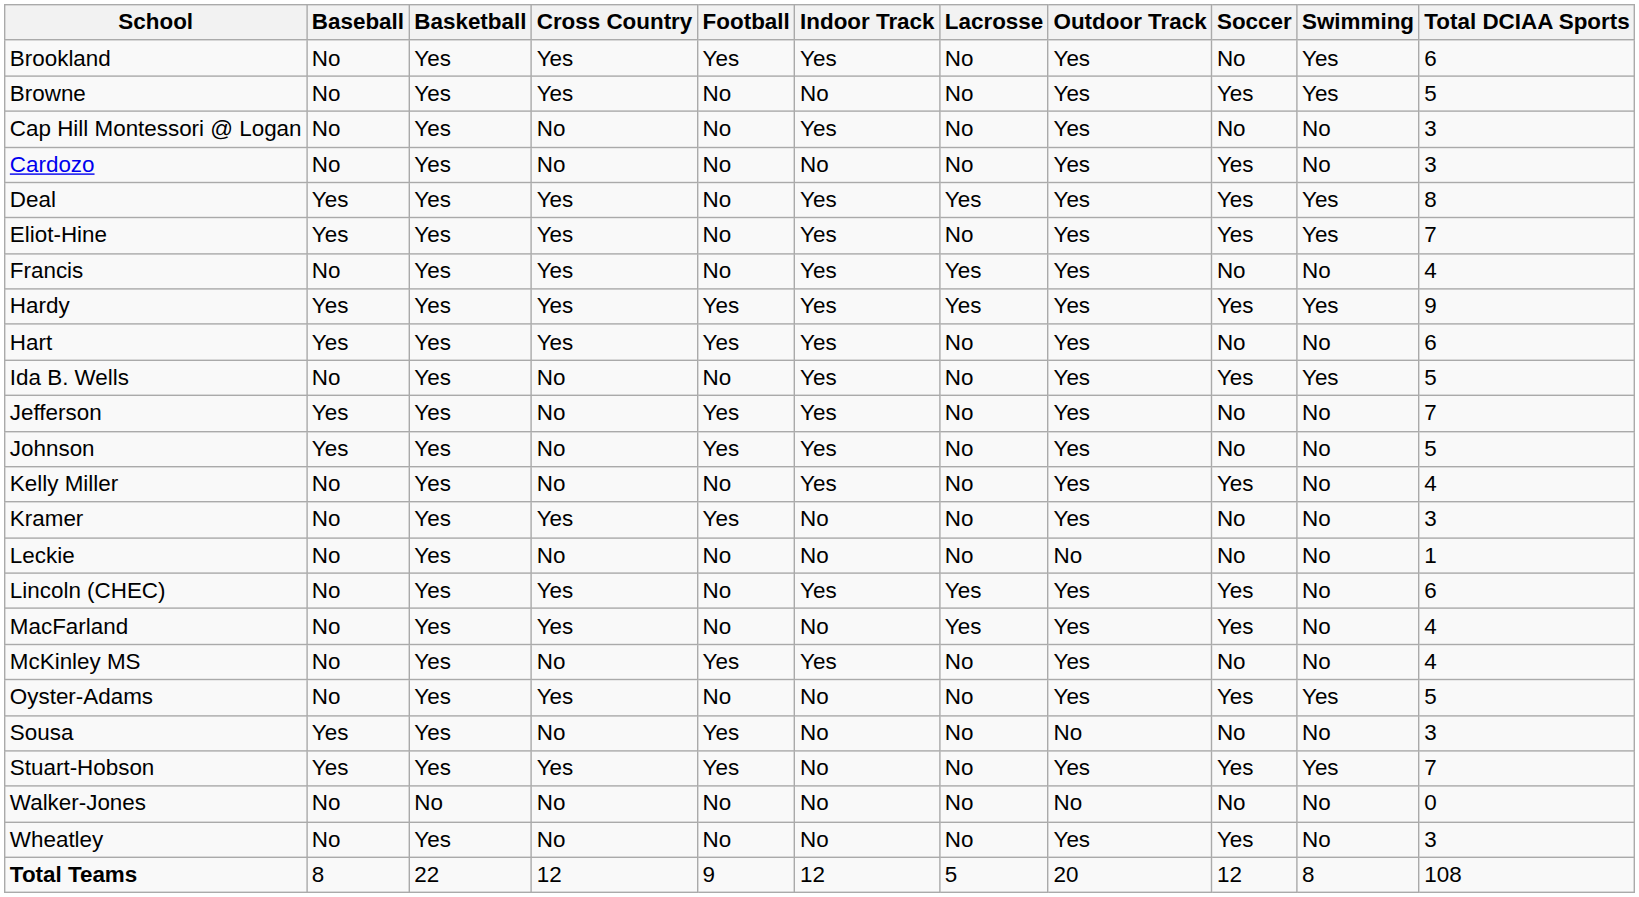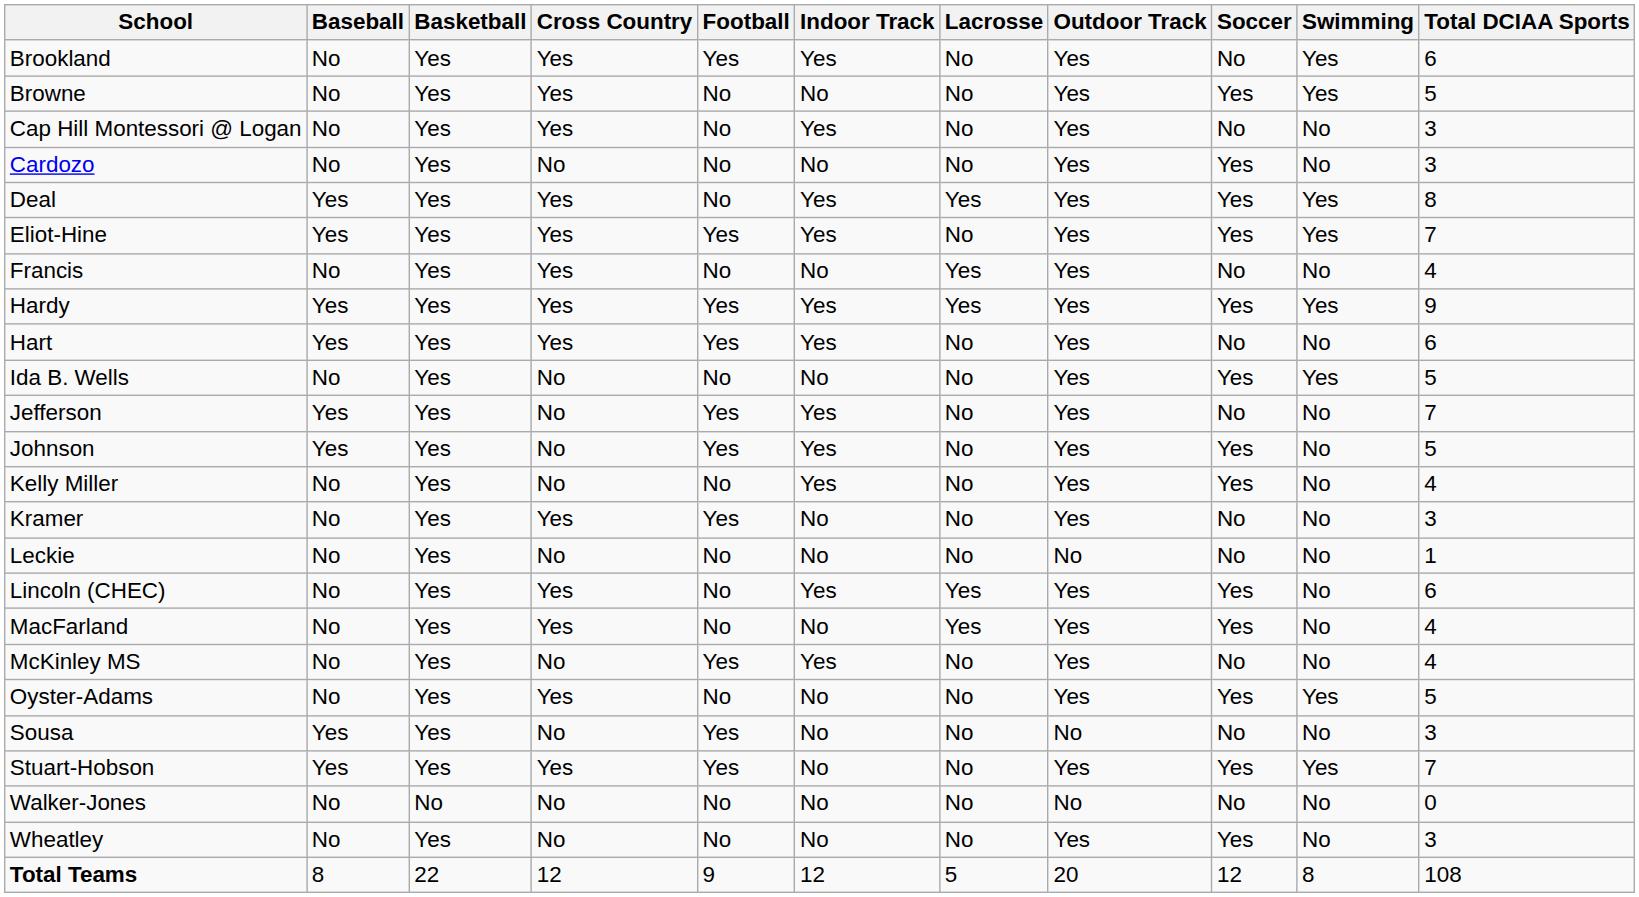Cap Hill Montessori @ Logan | Cross Country: No -> Yes
Eliot-Hine | Football: No -> Yes
Francis | Indoor Track: Yes -> No
Ida B. Wells | Indoor Track: Yes -> No
Johnson | Soccer: No -> Yes
